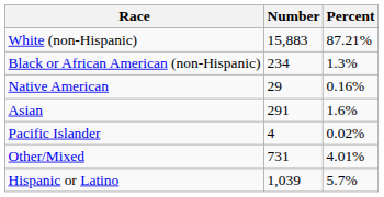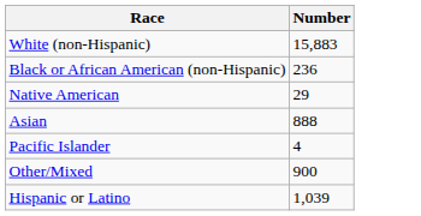- column: Percent | 87.21% | 1.3% | 0.16% | 1.6% | 0.02% | 4.01% | 5.7%
Black or African American (non-Hispanic) | Number: 234 -> 236
Asian | Number: 291 -> 888
Other/Mixed | Number: 731 -> 900
